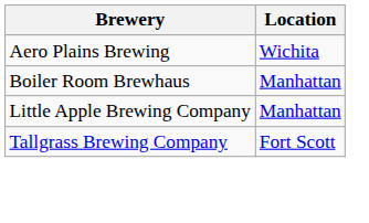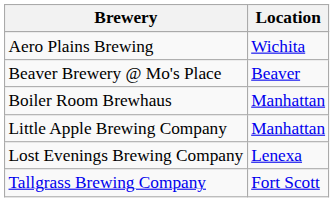+ row: Beaver Brewery @ Mo's Place | Beaver
+ row: Lost Evenings Brewing Company | Lenexa
